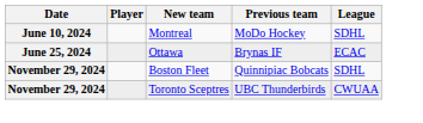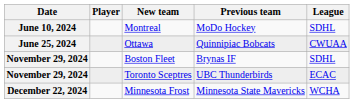Ottawa | Previous team: Brynas IF -> Quinnipiac Bobcats
Ottawa | League: ECAC -> CWUAA
Boston Fleet | Previous team: Quinnipiac Bobcats -> Brynas IF
Toronto Sceptres | League: CWUAA -> ECAC
+ row: December 22, 2024 | Minnesota Frost | Minnesota State Mavericks | WCHA
